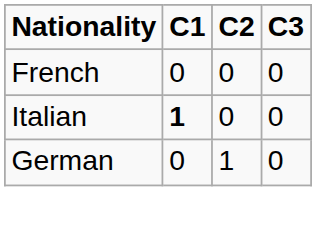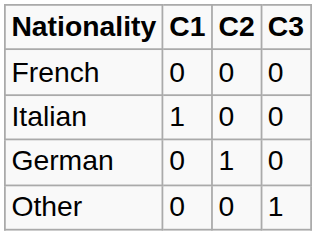Italian | C1: bold -> normal
+ row: Other | 0 | 0 | 1
